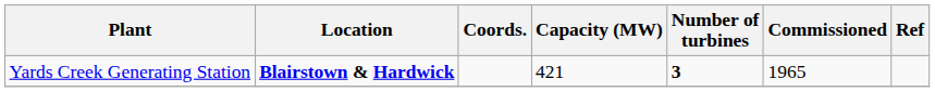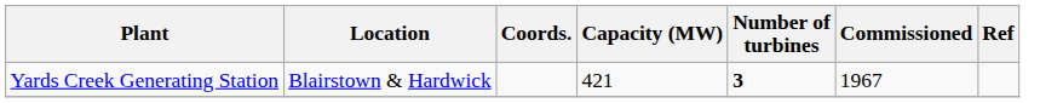Yards Creek Generating Station | Location: bold -> normal
Yards Creek Generating Station | Commissioned: 1965 -> 1967
